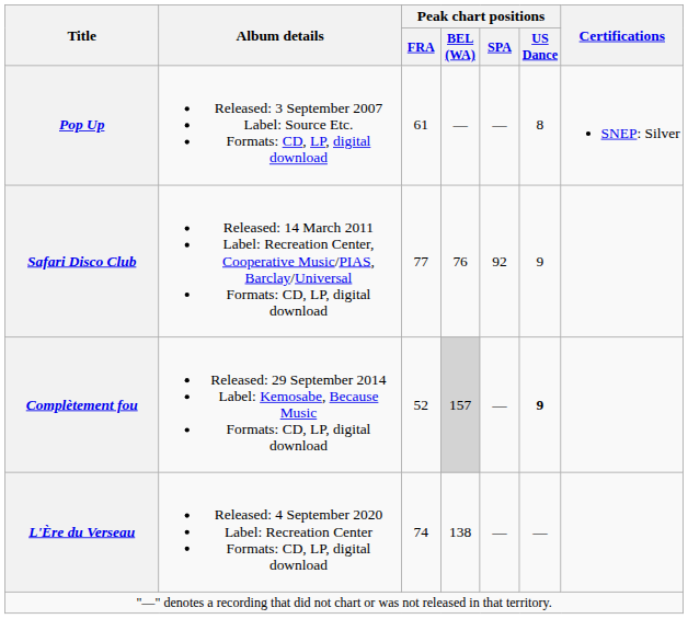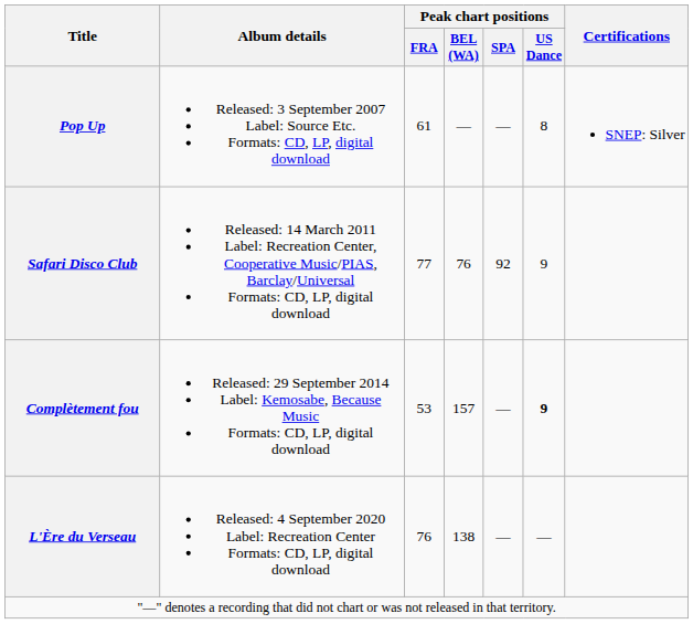Complètement fou | Peak chart positions / FRA: 52 -> 53
Complètement fou | Peak chart positions / BEL (WA): lightgrey background -> no background
L'Ère du Verseau | Peak chart positions / FRA: 74 -> 76
